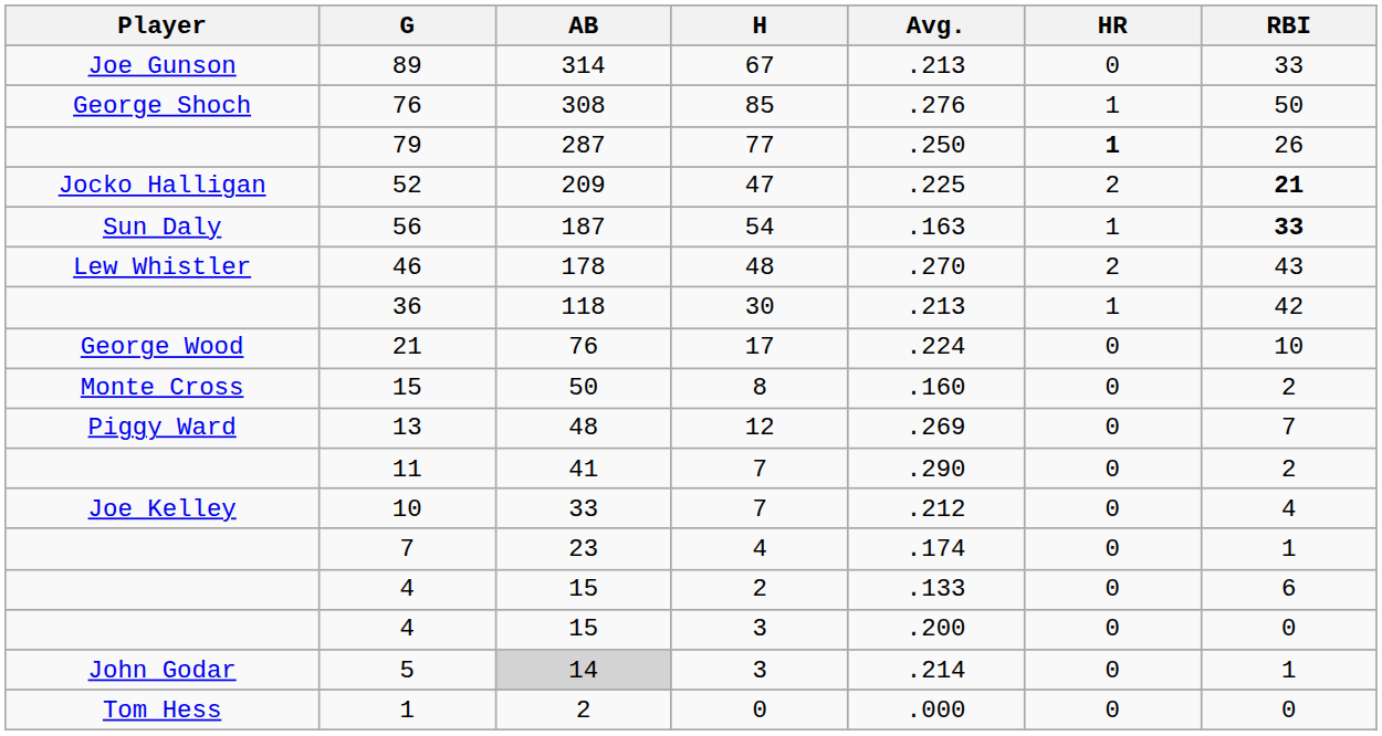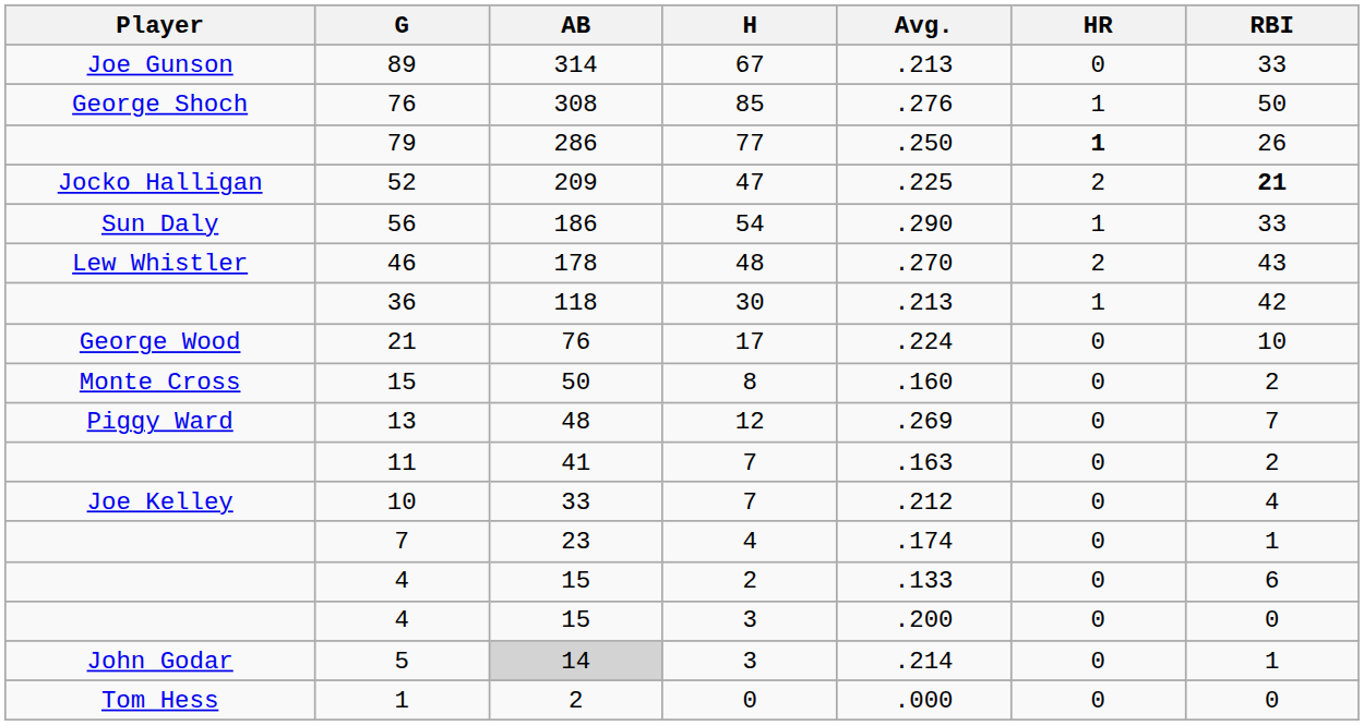79 | AB: 287 -> 286
56 | AB: 187 -> 186
56 | Avg.: .163 -> .290
56 | RBI: bold -> normal
11 | Avg.: .290 -> .163
